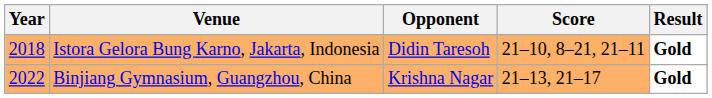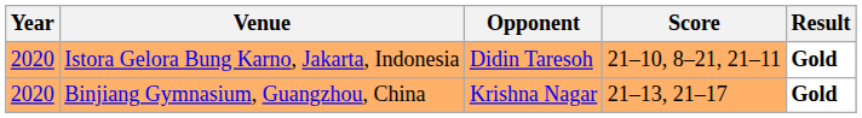Istora Gelora Bung Karno, Jakarta, Indonesia | Year: 2018 -> 2020
Binjiang Gymnasium, Guangzhou, China | Year: 2022 -> 2020
